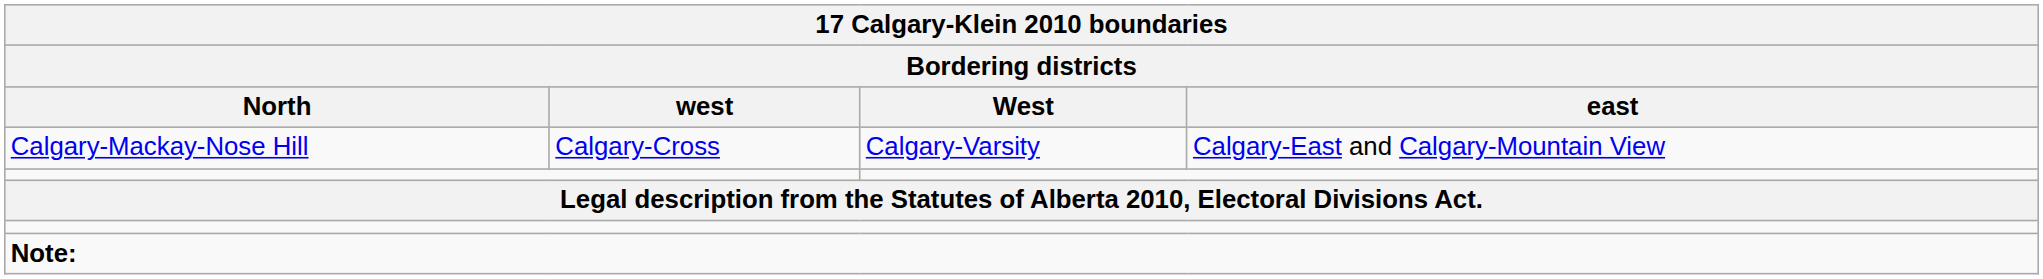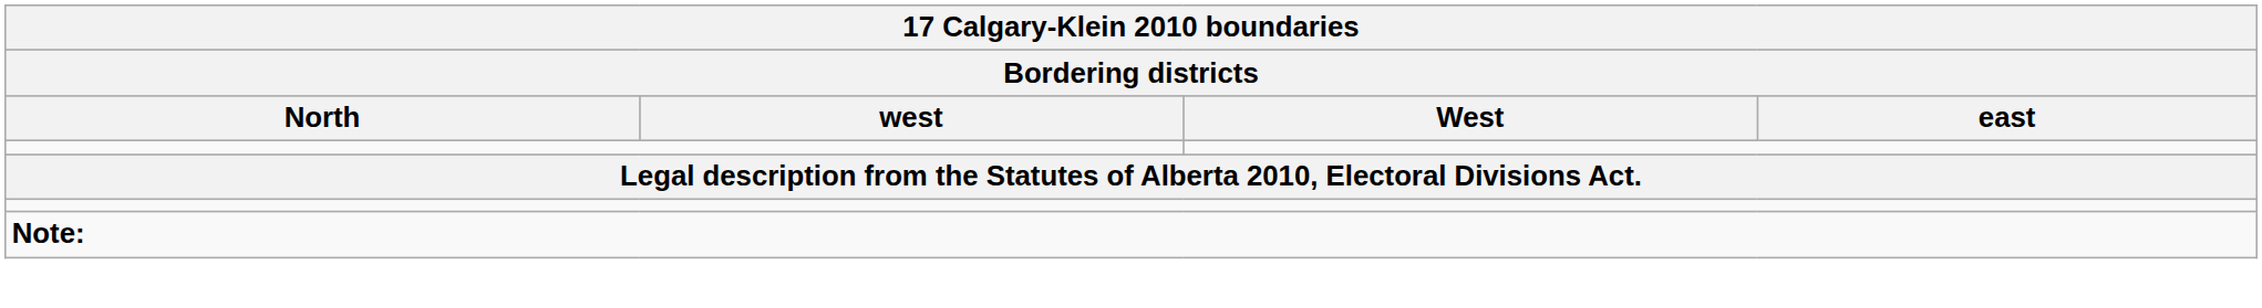- row: Calgary-Mackay-Nose Hill | Calgary-Cross | Calgary-Varsity | Calgary-East and Calgary-Mountain View
